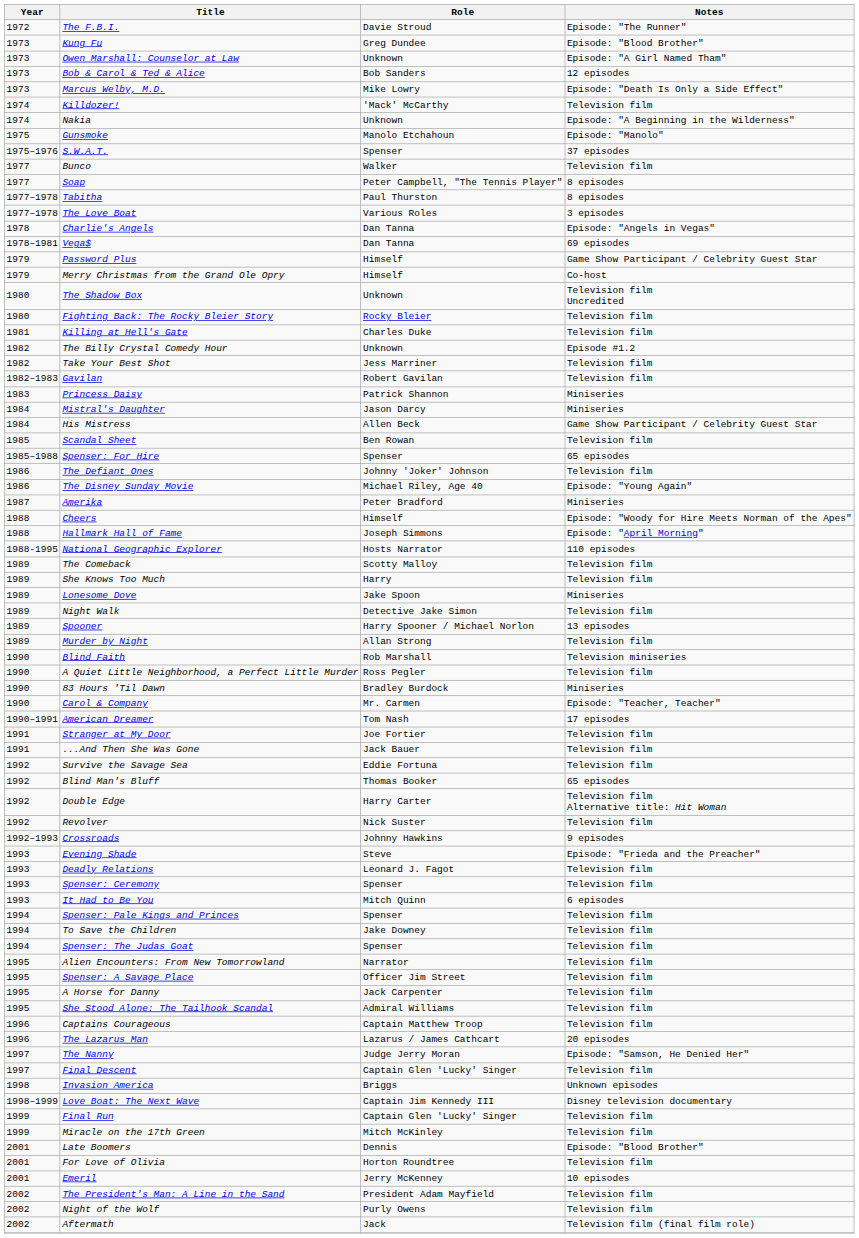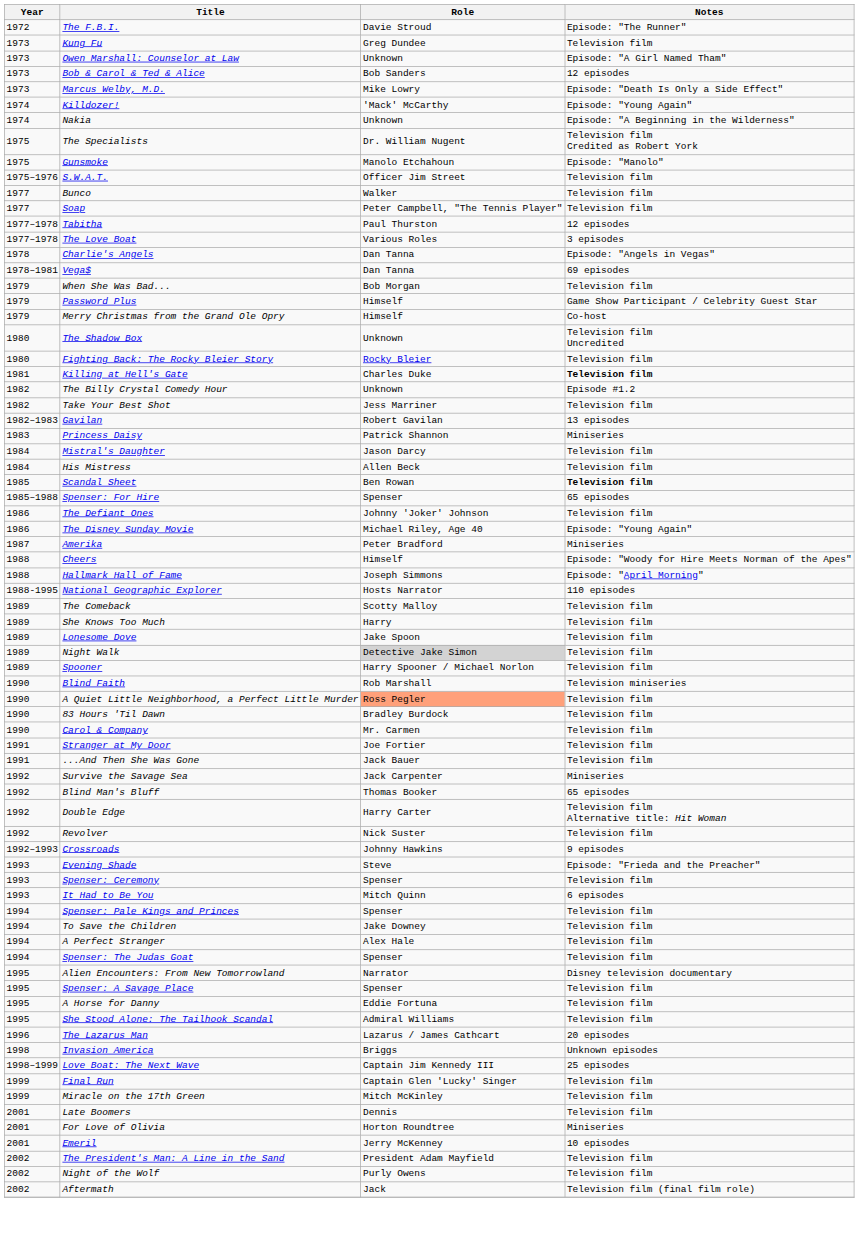Kung Fu | Notes: Episode: "Blood Brother" -> Television film
Killdozer! | Notes: Television film -> Episode: "Young Again"
+ row: 1975 | The Specialists | Dr. William Nugent | Television film Credited as Robert York
S.W.A.T. | Role: Spenser -> Officer Jim Street
S.W.A.T. | Notes: 37 episodes -> Television film
Soap | Notes: 8 episodes -> Television film
Tabitha | Notes: 8 episodes -> 12 episodes
+ row: 1979 | When She Was Bad... | Bob Morgan | Television film
Killing at Hell's Gate | Notes: normal -> bold
Gavilan | Notes: Television film -> 13 episodes
Mistral's Daughter | Notes: Miniseries -> Television film
His Mistress | Notes: Game Show Participant / Celebrity Guest Star -> Television film
Scandal Sheet | Notes: normal -> bold
Lonesome Dove | Notes: Miniseries -> Television film
Night Walk | Role: no background -> lightgrey background
Spooner | Notes: 13 episodes -> Television film
- row: 1989 | Murder by Night | Allan Strong | Television film
A Quiet Little Neighborhood, a Perfect Little Murder | Role: no background -> lightsalmon background
83 Hours 'Til Dawn | Notes: Miniseries -> Television film
Carol & Company | Notes: Episode: "Teacher, Teacher" -> Television film
- row: 1990–1991 | American Dreamer | Tom Nash | 17 episodes
Survive the Savage Sea | Role: Eddie Fortuna -> Jack Carpenter
Survive the Savage Sea | Notes: Television film -> Miniseries
- row: 1993 | Deadly Relations | Leonard J. Fagot | Television film
+ row: 1994 | A Perfect Stranger | Alex Hale | Television film
Alien Encounters: From New Tomorrowland | Notes: Television film -> Disney television documentary
Spenser: A Savage Place | Role: Officer Jim Street -> Spenser
A Horse for Danny | Role: Jack Carpenter -> Eddie Fortuna
- row: 1996 | Captains Courageous | Captain Matthew Troop | Television film
- row: 1997 | The Nanny | Judge Jerry Moran | Episode: "Samson, He Denied Her"
- row: 1997 | Final Descent | Captain Glen 'Lucky' Singer | Television film
Love Boat: The Next Wave | Notes: Disney television documentary -> 25 episodes
Late Boomers | Notes: Episode: "Blood Brother" -> Television film
For Love of Olivia | Notes: Television film -> Miniseries
